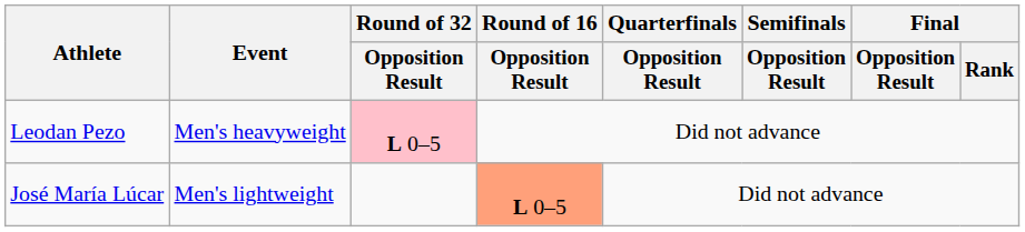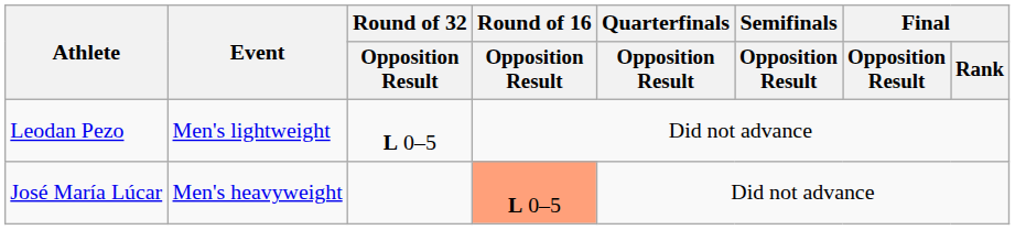Leodan Pezo | Event: Men's heavyweight -> Men's lightweight
Leodan Pezo | Round of 32 / Opposition Result: pink background -> no background
José María Lúcar | Event: Men's lightweight -> Men's heavyweight
